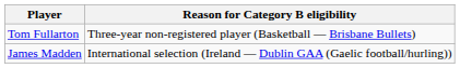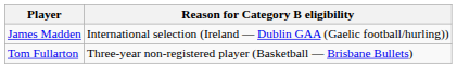rows swapped: Tom Fullarton <-> James Madden
